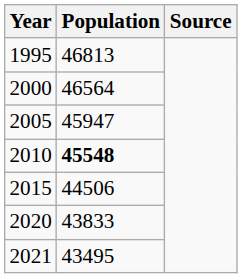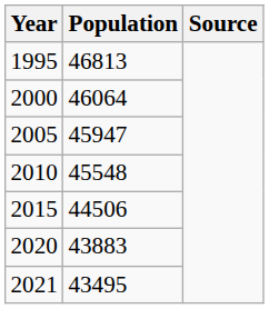2000 | Population: 46564 -> 46064
2010 | Population: bold -> normal
2020 | Population: 43833 -> 43883
